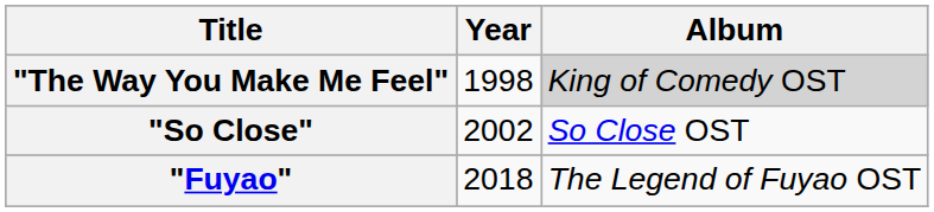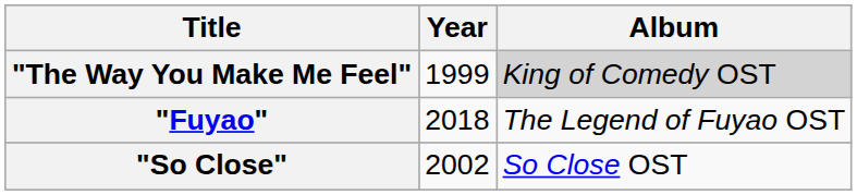"The Way You Make Me Feel" | Year: 1998 -> 1999
rows swapped: "So Close" <-> "Fuyao"
